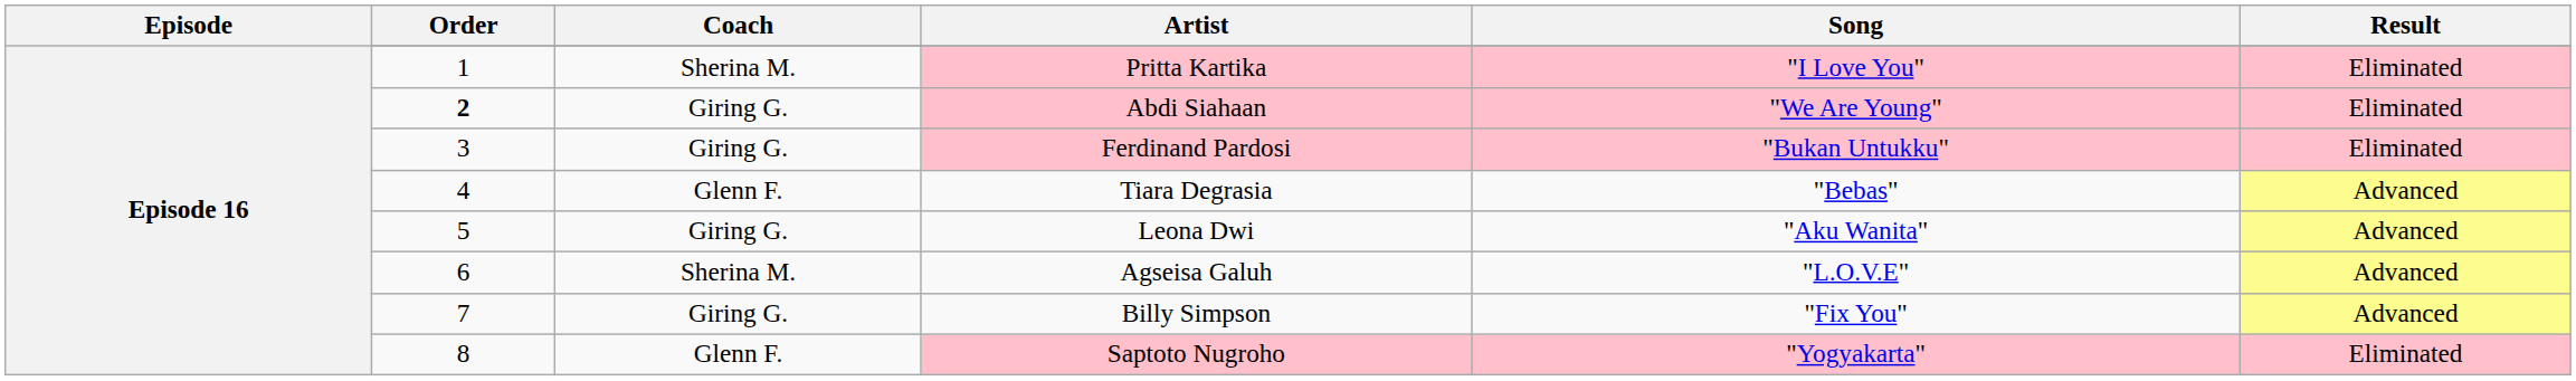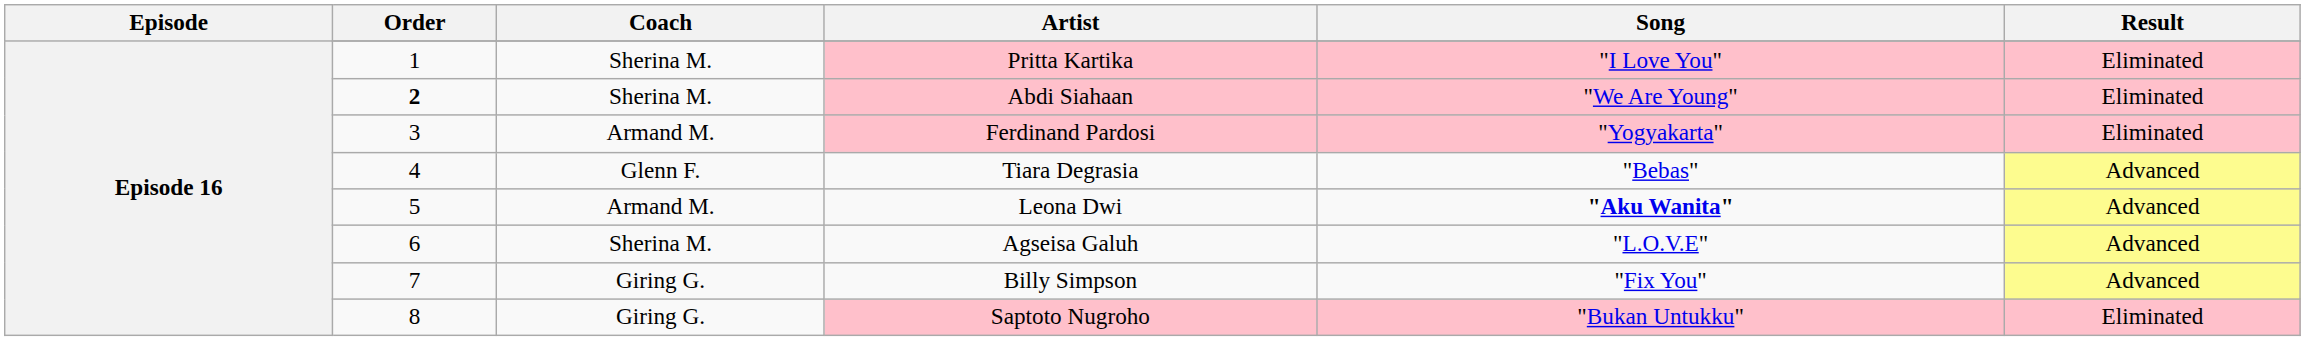Abdi Siahaan | Coach: Giring G. -> Sherina M.
Ferdinand Pardosi | Coach: Giring G. -> Armand M.
Ferdinand Pardosi | Song: "Bukan Untukku" -> "Yogyakarta"
Leona Dwi | Coach: Giring G. -> Armand M.
Leona Dwi | Song: normal -> bold
Saptoto Nugroho | Coach: Glenn F. -> Giring G.
Saptoto Nugroho | Song: "Yogyakarta" -> "Bukan Untukku"
